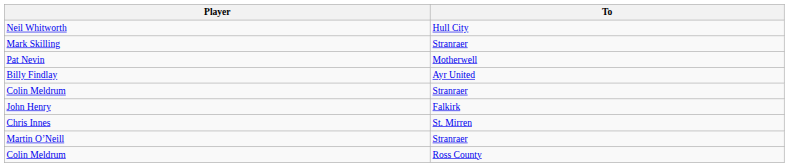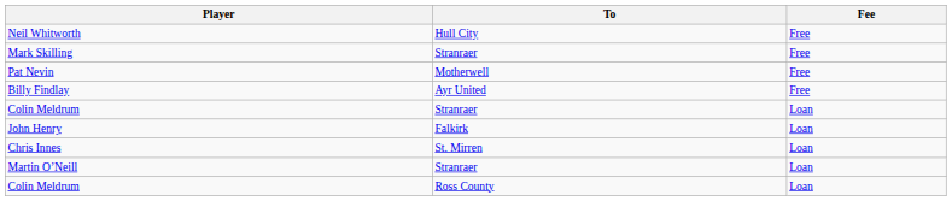+ column: Fee | Free | Free | Free | Free | Loan | Loan | Loan | Loan | Loan
